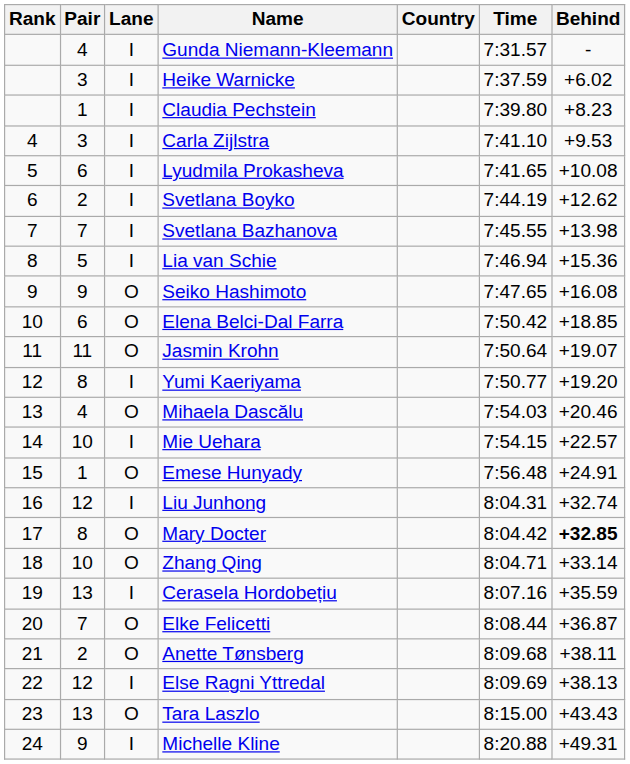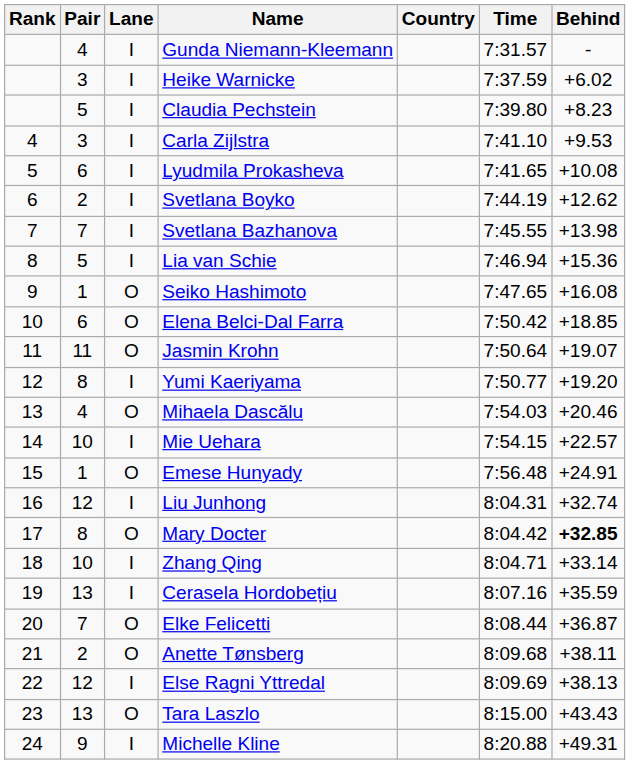Claudia Pechstein | Pair: 1 -> 5
Seiko Hashimoto | Pair: 9 -> 1
Zhang Qing | Lane: O -> I
